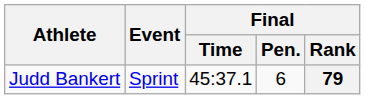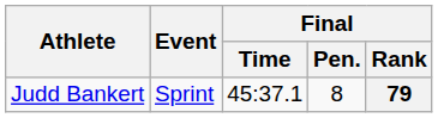Judd Bankert | Final / Pen.: 6 -> 8
